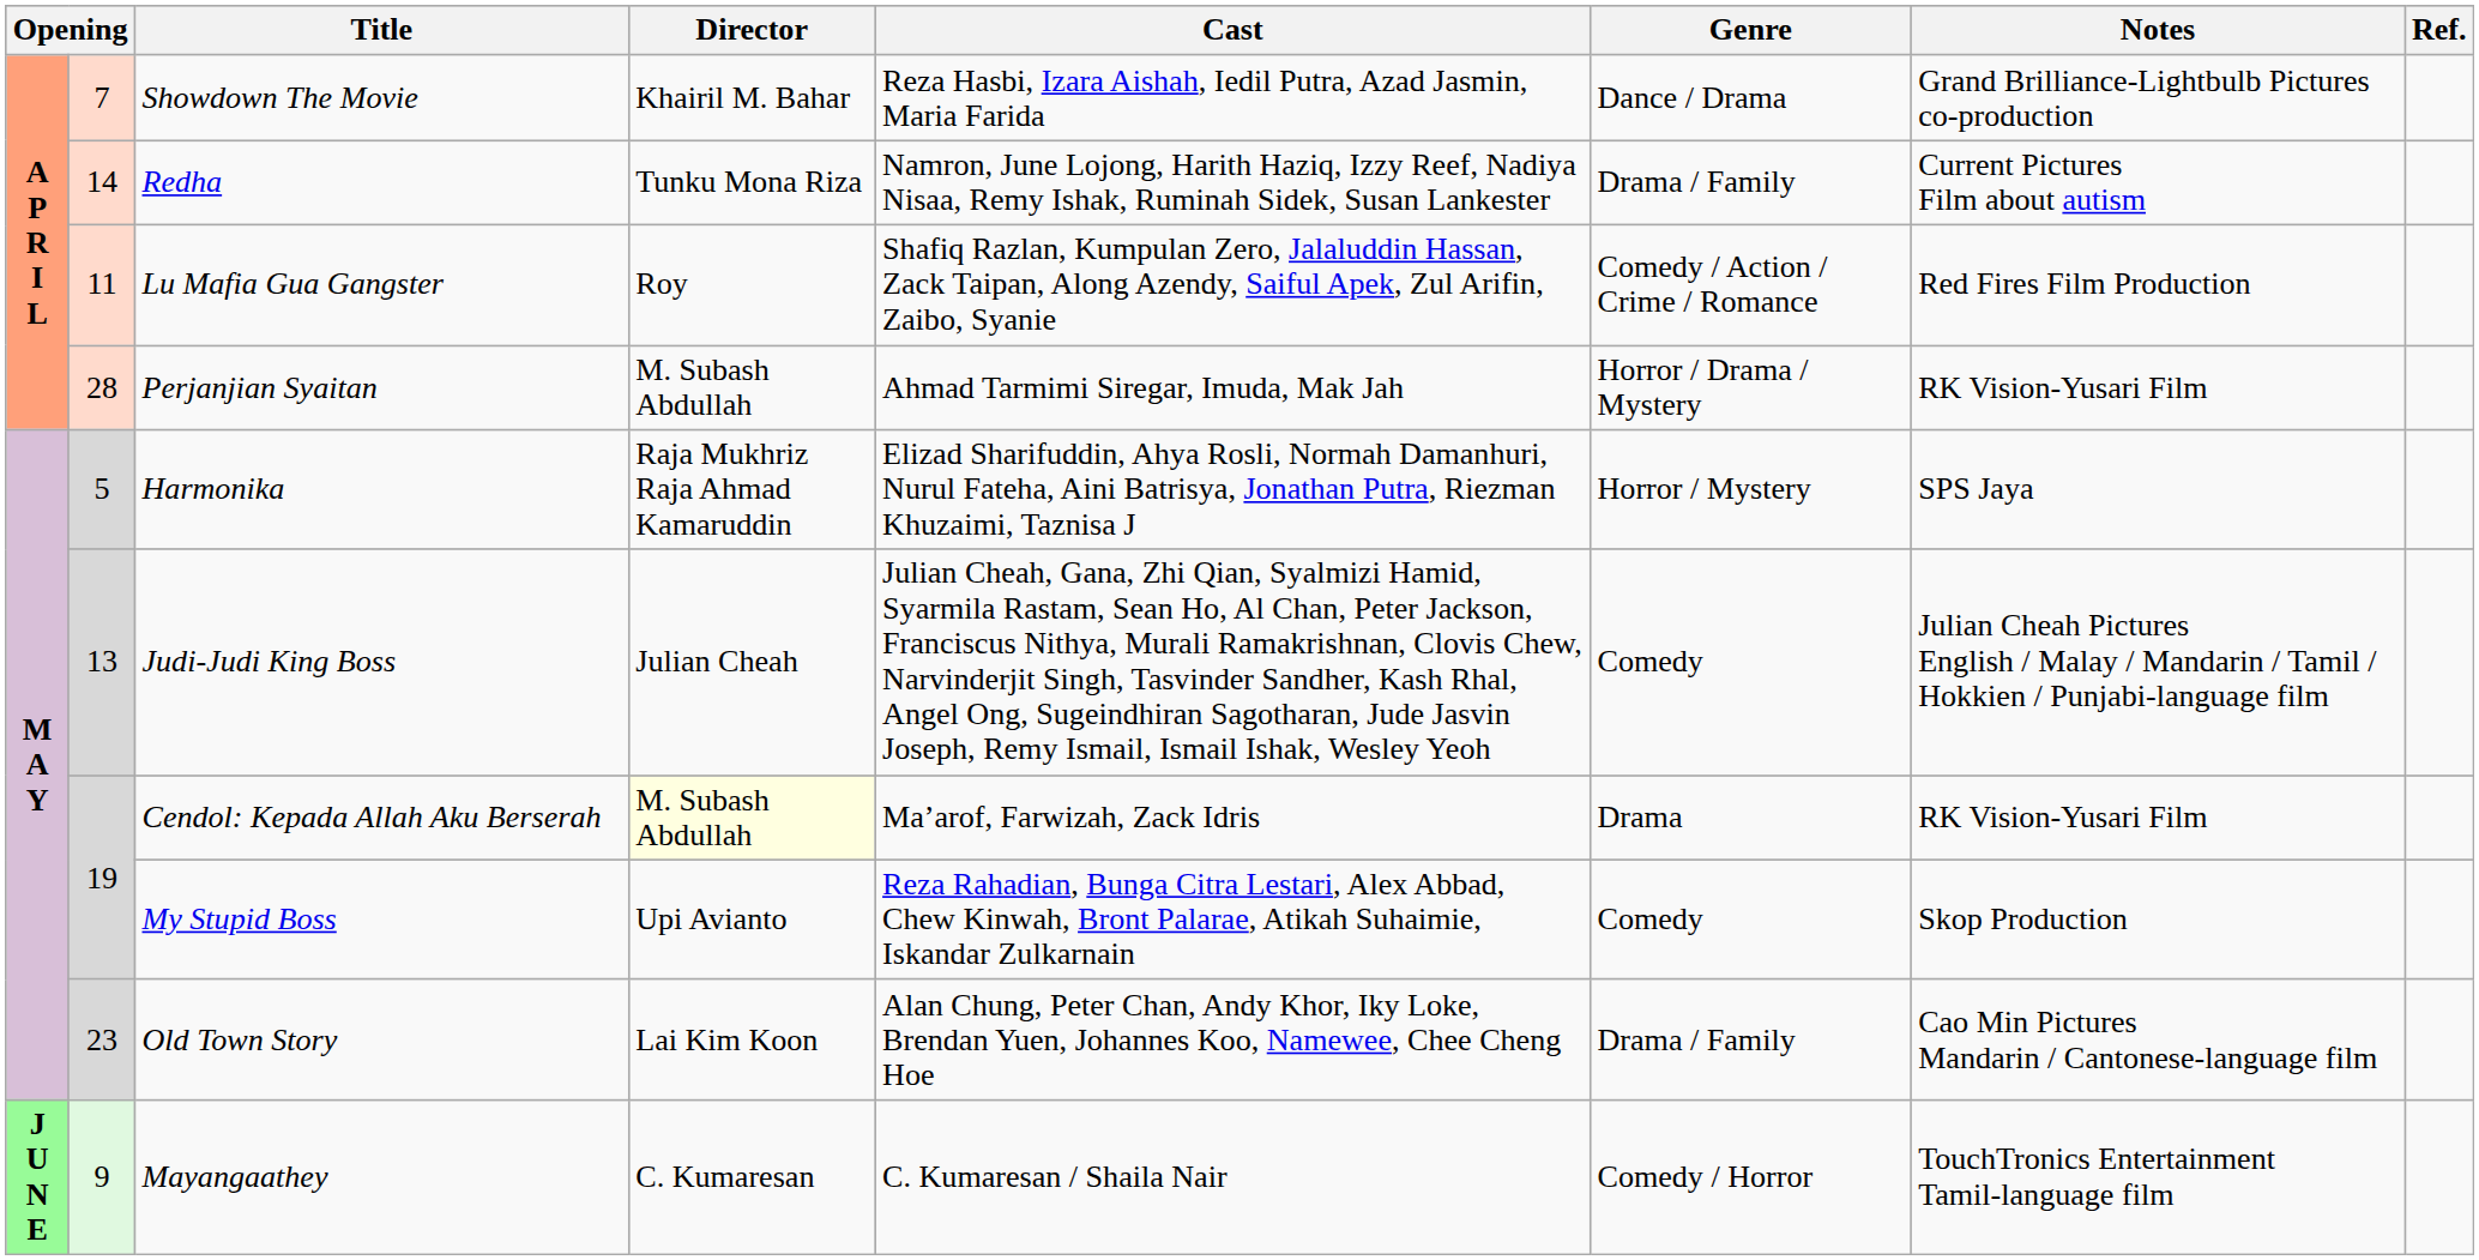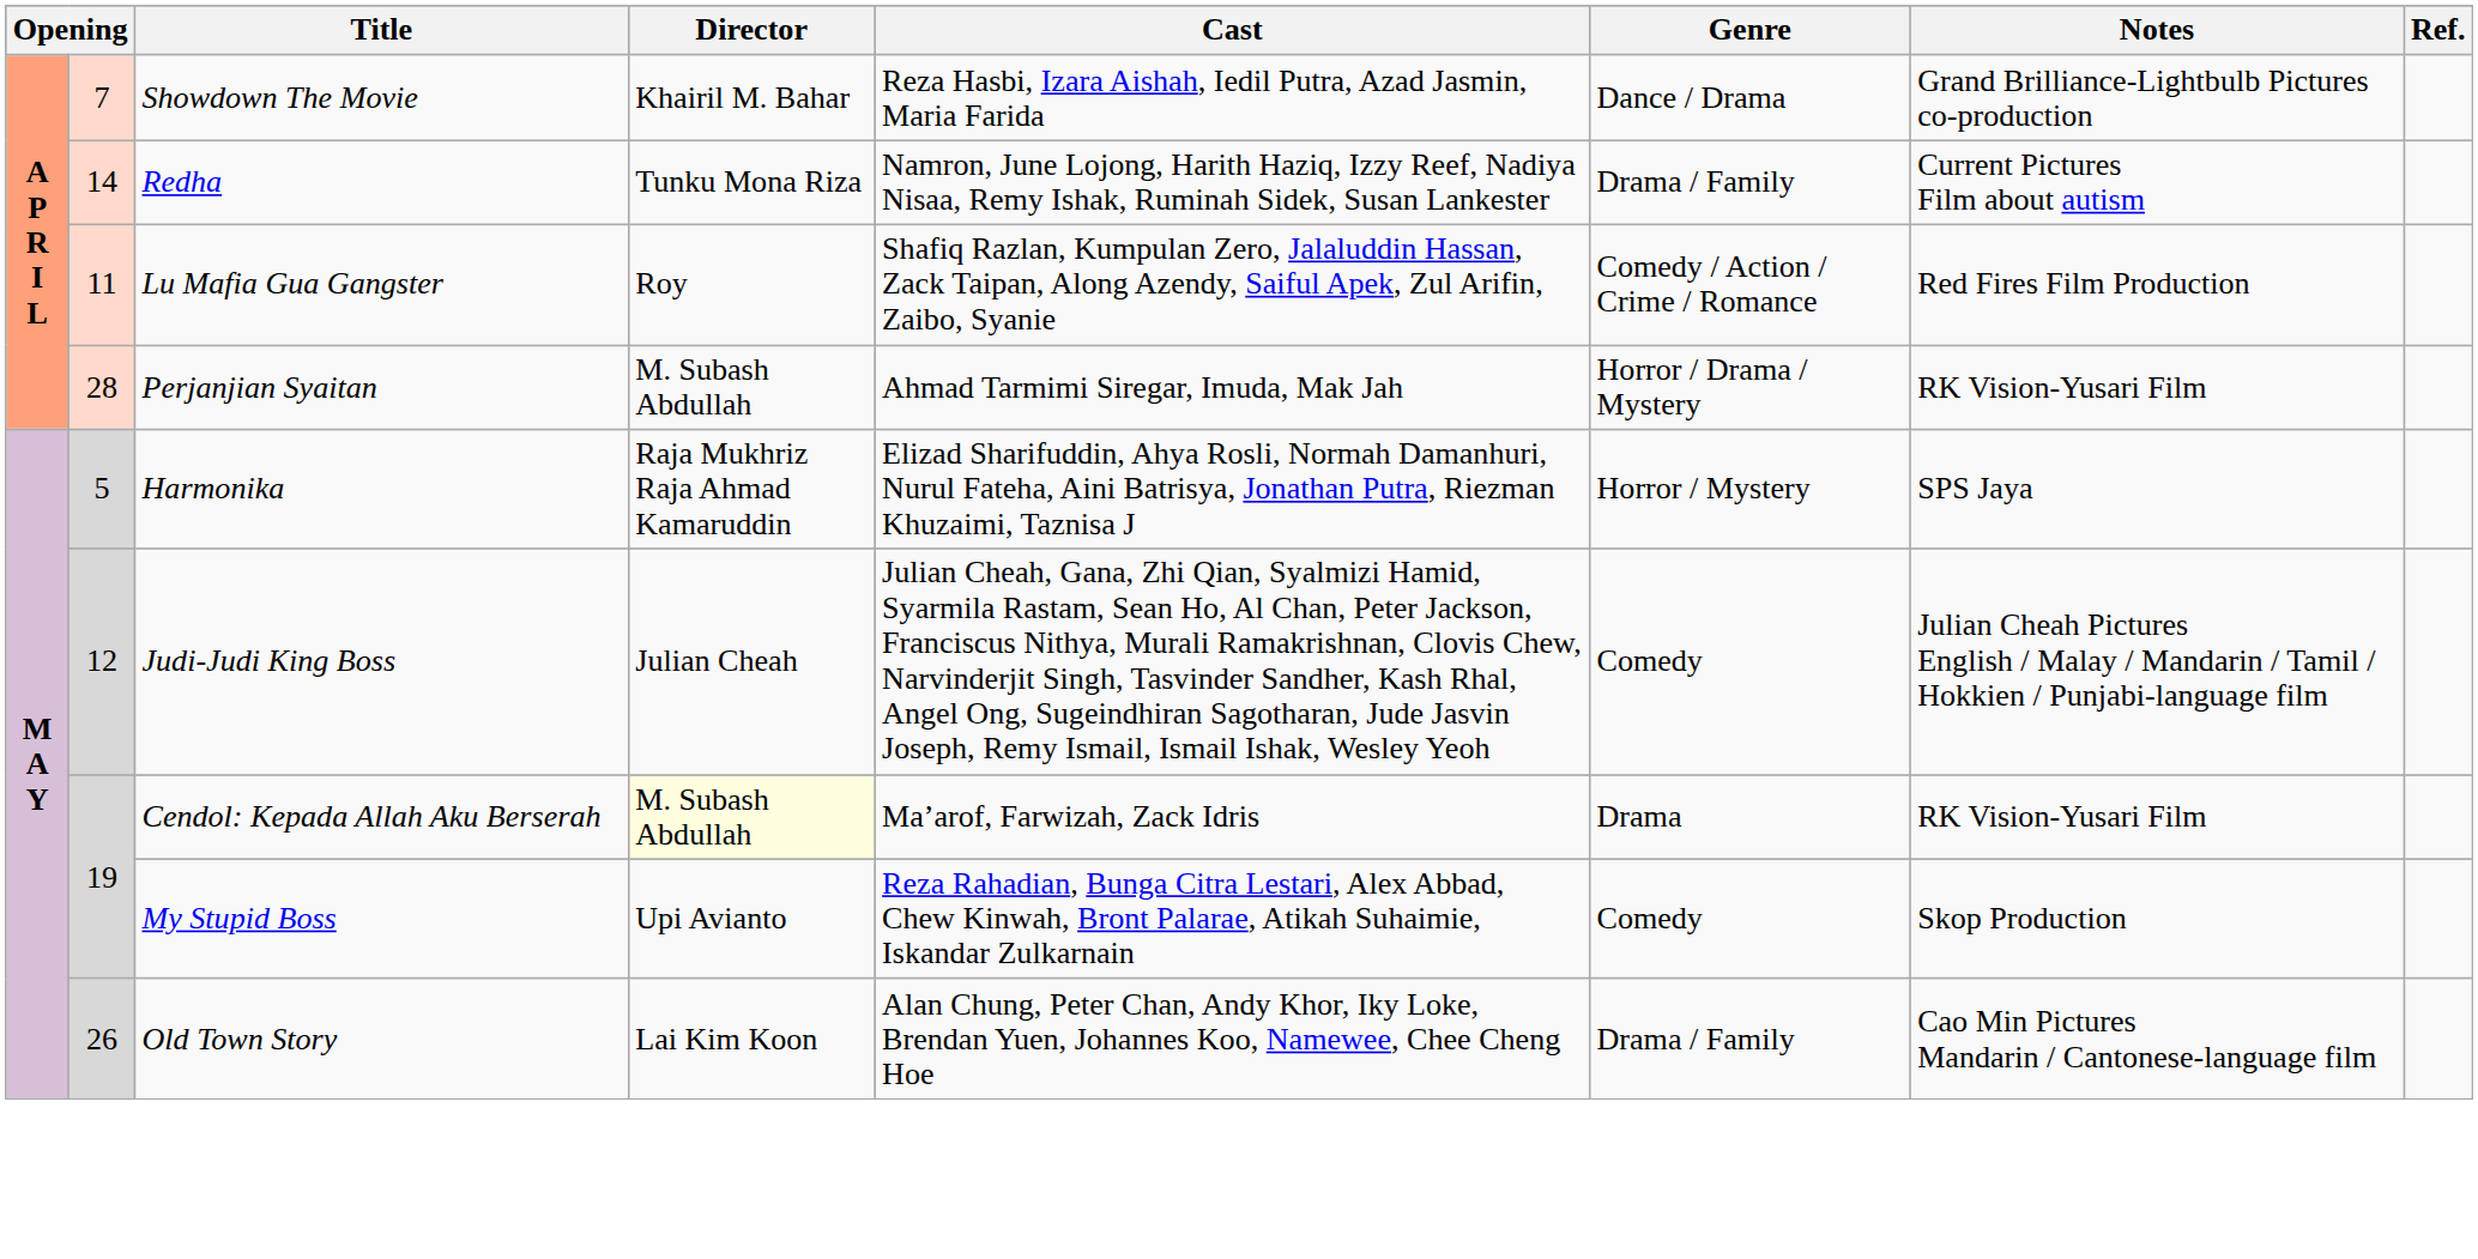Judi-Judi King Boss | column 2: 13 -> 12
Old Town Story | column 2: 23 -> 26
- row: J U N E | 9 | Mayangaathey | C. Kumaresan | C. Kumaresan / Shaila Nair | Comedy / Horror | TouchTronics Entertainment Tamil-language film
